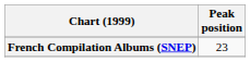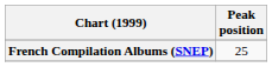French Compilation Albums (SNEP) | Peak position: 23 -> 25
